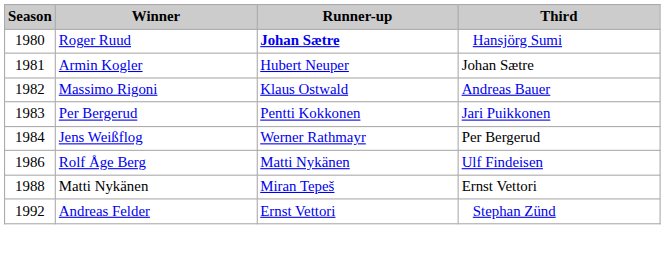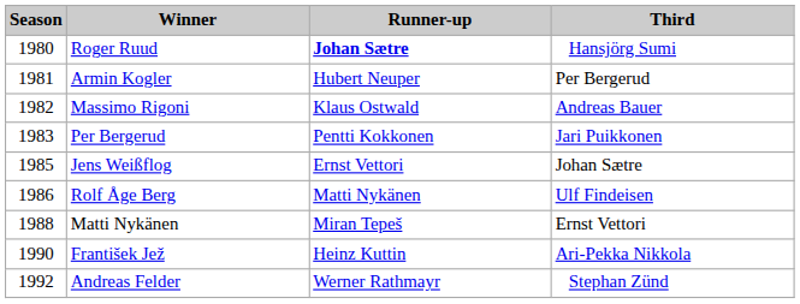Armin Kogler | Third: Johan Sætre -> Per Bergerud
Jens Weißflog | Season: 1984 -> 1985
Jens Weißflog | Runner-up: Werner Rathmayr -> Ernst Vettori
Jens Weißflog | Third: Per Bergerud -> Johan Sætre
+ row: 1990 | František Jež | Heinz Kuttin | Ari-Pekka Nikkola
Andreas Felder | Runner-up: Ernst Vettori -> Werner Rathmayr
